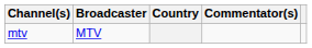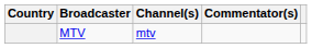columns swapped: Country <-> Channel(s)
